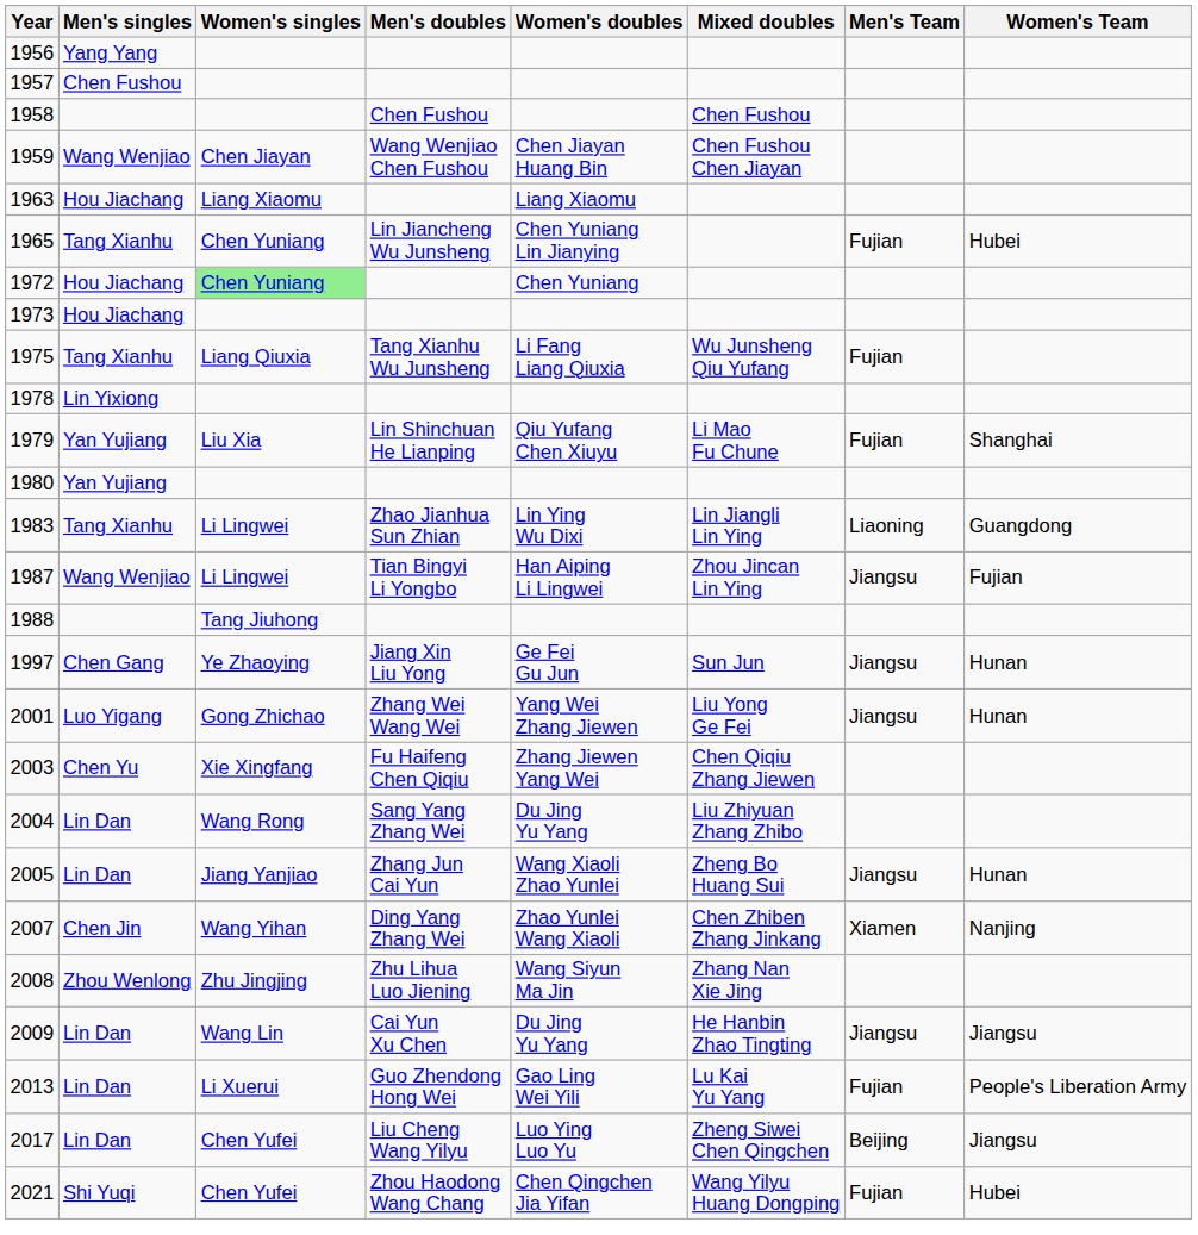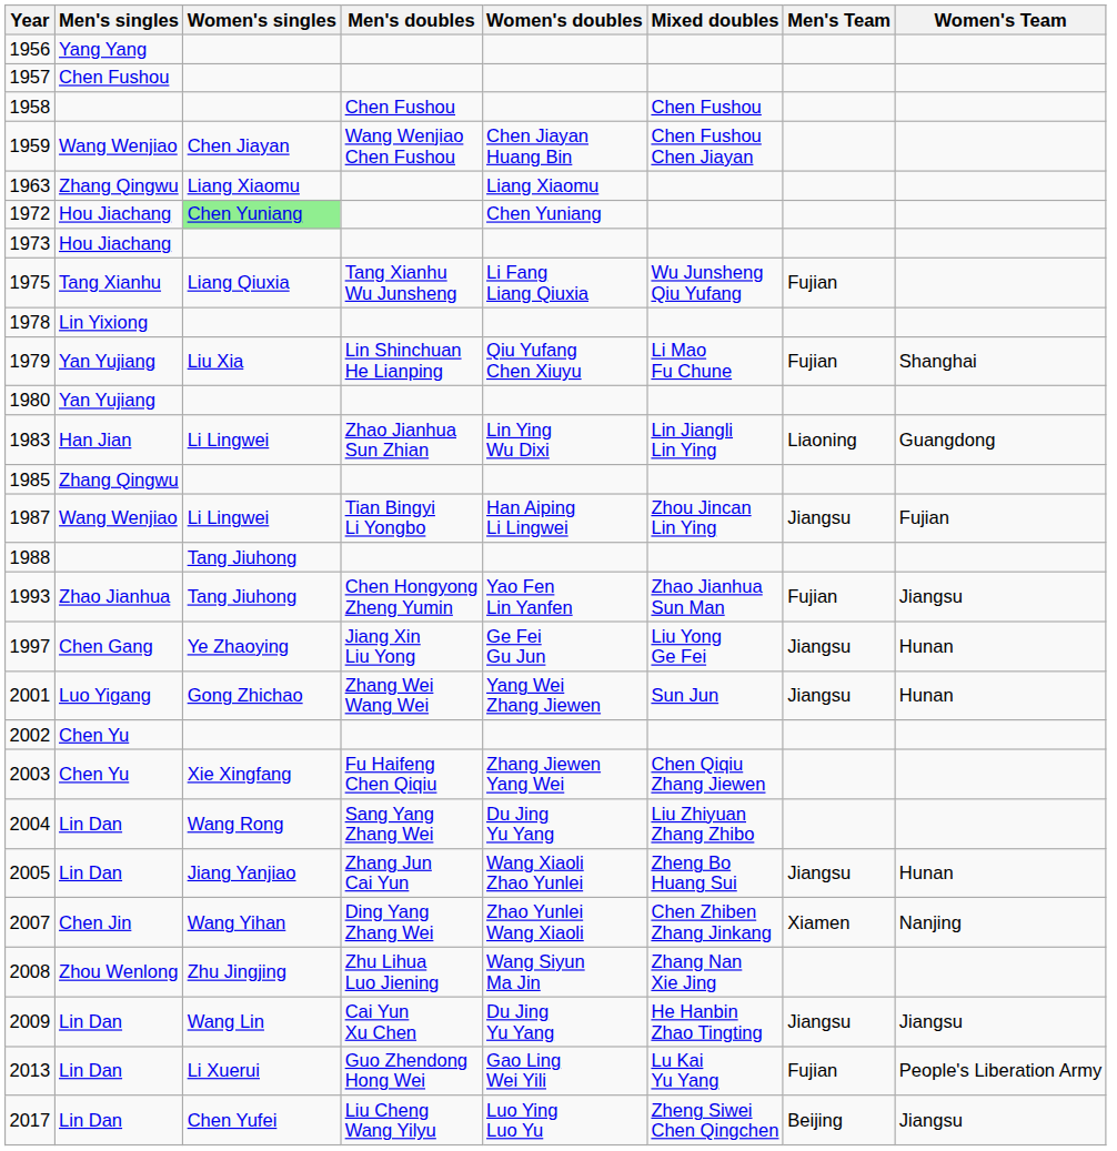1963 | Men's singles: Hou Jiachang -> Zhang Qingwu
- row: 1965 | Tang Xianhu | Chen Yuniang | Lin Jiancheng Wu Junsheng | Chen Yuniang Lin Jianying | Fujian | Hubei
1983 | Men's singles: Tang Xianhu -> Han Jian
+ row: 1985 | Zhang Qingwu
+ row: 1993 | Zhao Jianhua | Tang Jiuhong | Chen Hongyong Zheng Yumin | Yao Fen Lin Yanfen | Zhao Jianhua Sun Man | Fujian | Jiangsu
1997 | Mixed doubles: Sun Jun -> Liu Yong Ge Fei
2001 | Mixed doubles: Liu Yong Ge Fei -> Sun Jun
+ row: 2002 | Chen Yu
- row: 2021 | Shi Yuqi | Chen Yufei | Zhou Haodong Wang Chang | Chen Qingchen Jia Yifan | Wang Yilyu Huang Dongping | Fujian | Hubei
